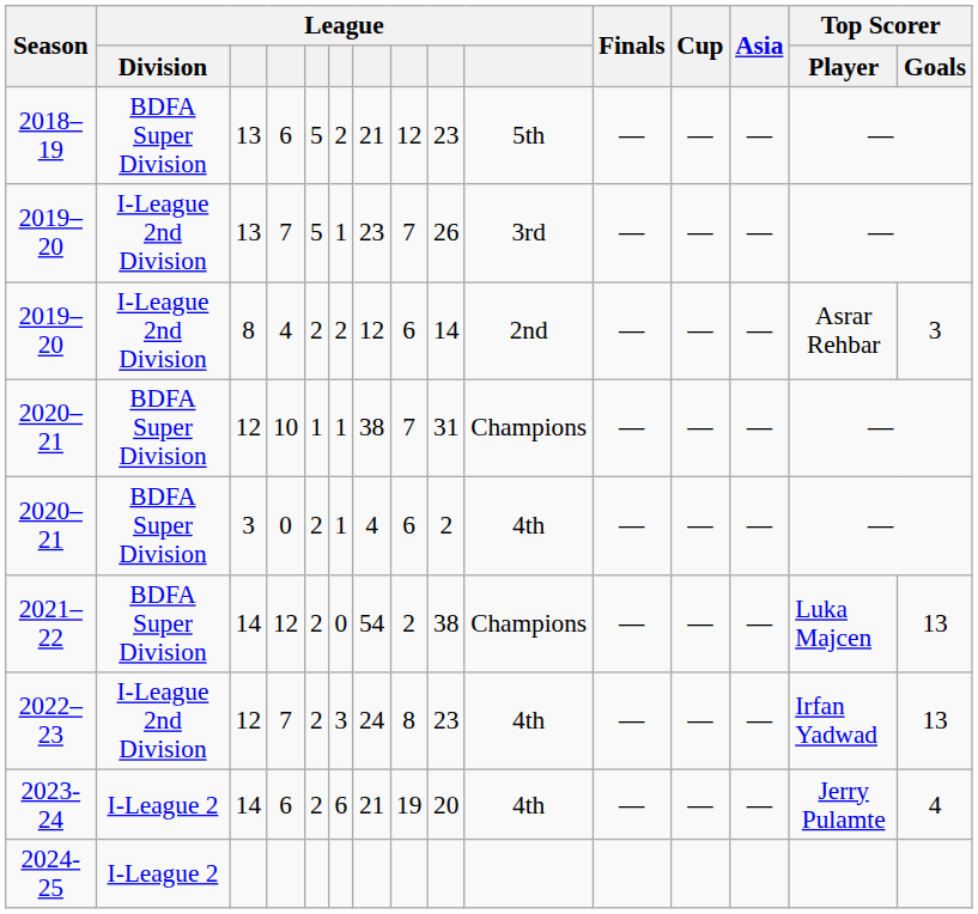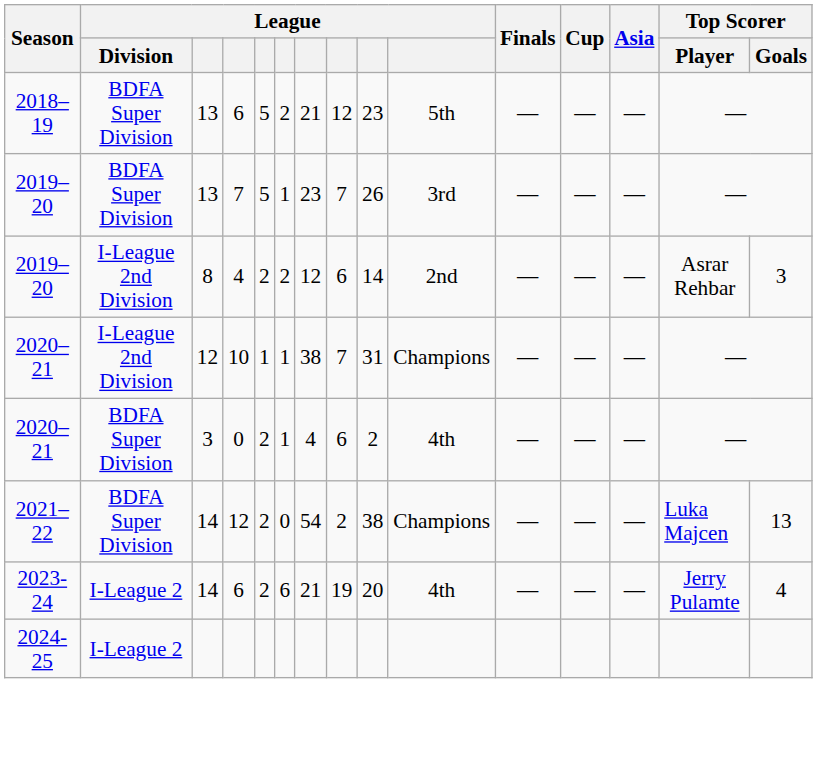2019–20 / 7 | League / Division: I-League 2nd Division -> BDFA Super Division
2020–21 / 10 | League / Division: BDFA Super Division -> I-League 2nd Division
- row: 2022–23 | I-League 2nd Division | 12 | 7 | 2 | 3 | 24 | 8 | 23 | 4th | — | — | — | Irfan Yadwad | 13
